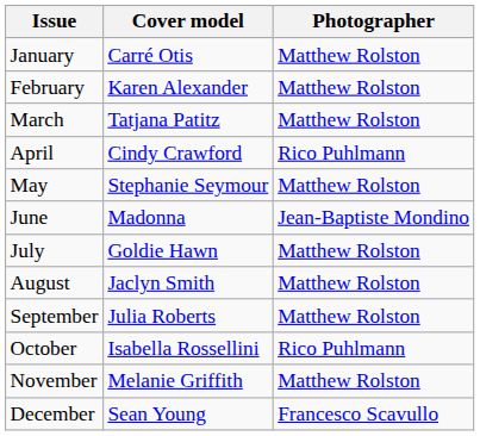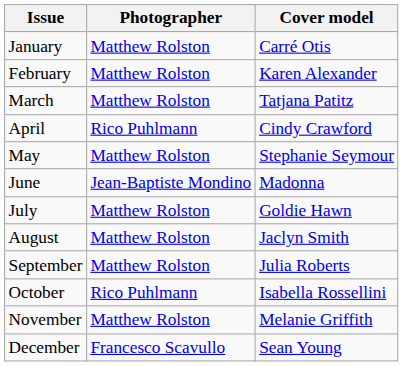columns swapped: Cover model <-> Photographer
